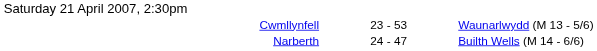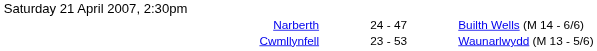rows swapped: Cwmllynfell <-> Narberth
